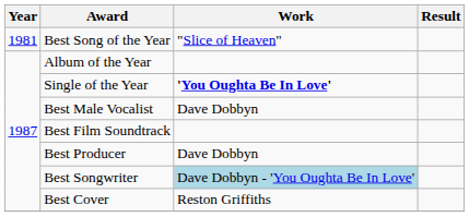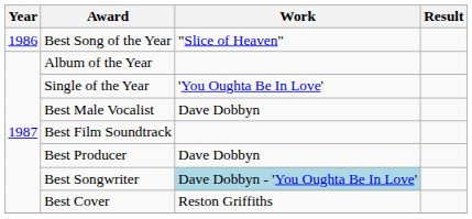Best Song of the Year | Year: 1981 -> 1986
Single of the Year | Work: bold -> normal
